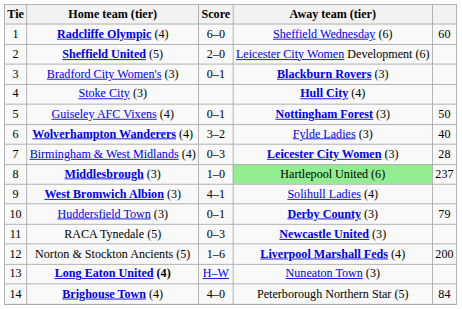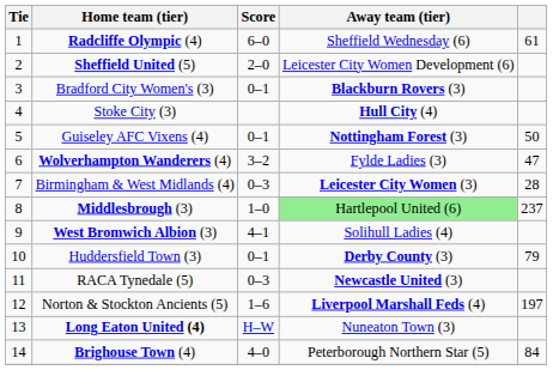Radcliffe Olympic (4) | column 5: 60 -> 61
Wolverhampton Wanderers (4) | column 5: 40 -> 47
Norton & Stockton Ancients (5) | column 5: 200 -> 197
